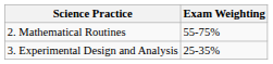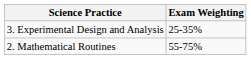rows swapped: 2. Mathematical Routines <-> 3. Experimental Design and Analysis
